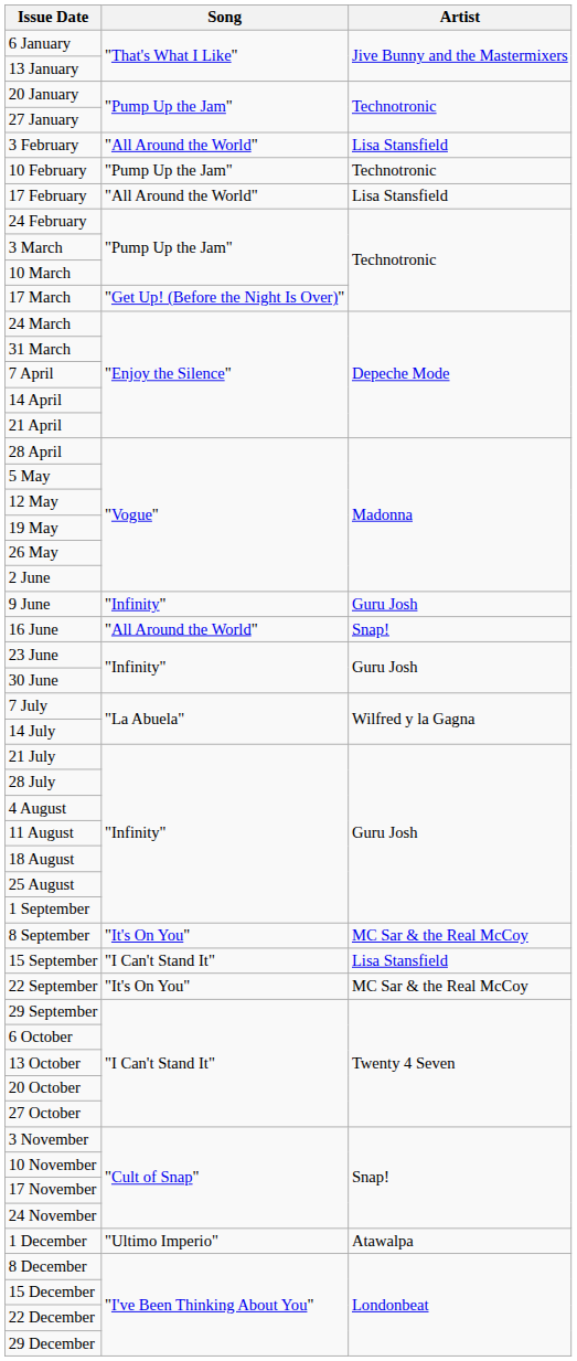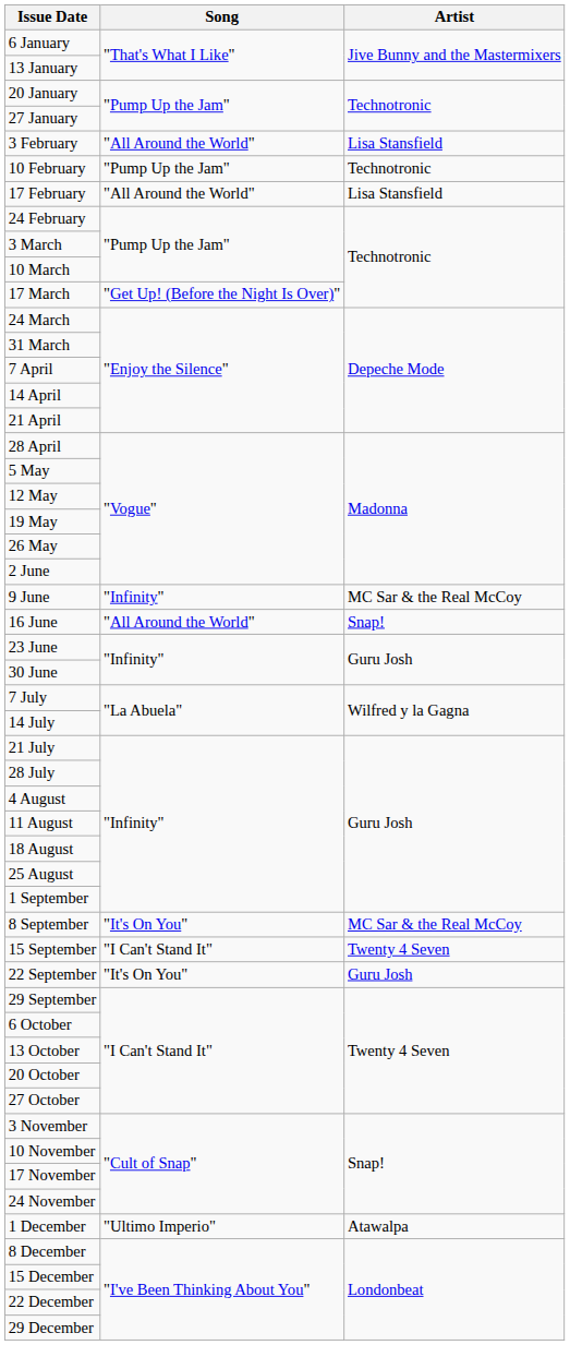9 June | Artist: Guru Josh -> MC Sar & the Real McCoy
15 September | Artist: Lisa Stansfield -> Twenty 4 Seven
22 September | Artist: MC Sar & the Real McCoy -> Guru Josh
